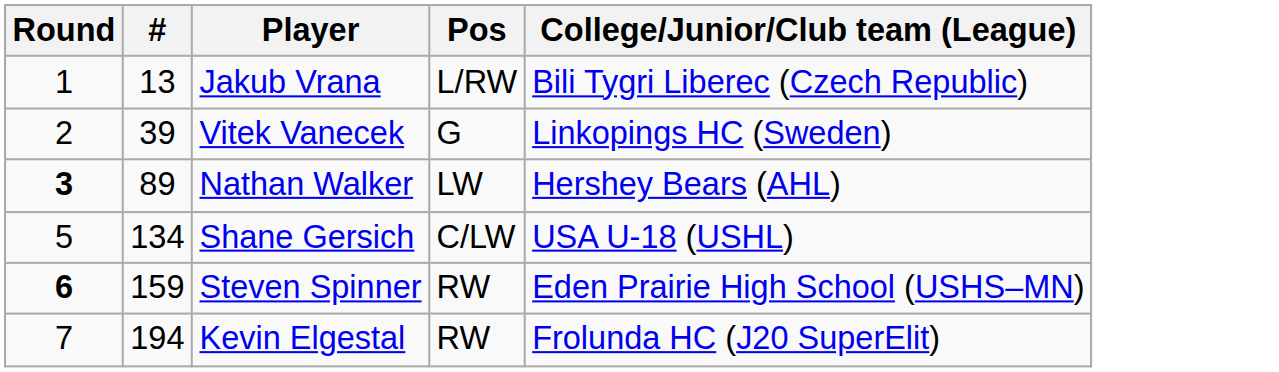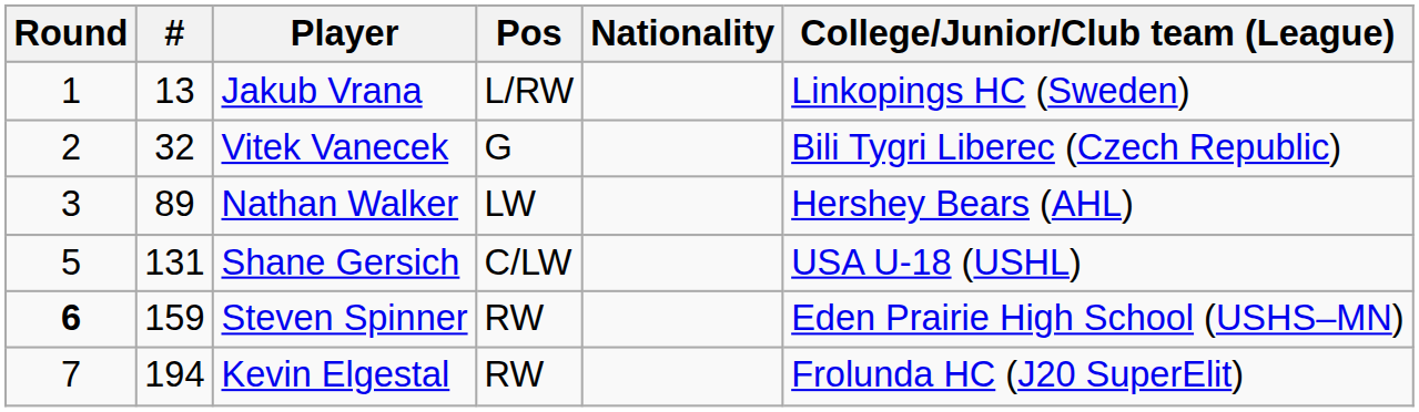+ column: Nationality
Jakub Vrana | College/Junior/Club team (League): Bili Tygri Liberec (Czech Republic) -> Linkopings HC (Sweden)
Vitek Vanecek | #: 39 -> 32
Vitek Vanecek | College/Junior/Club team (League): Linkopings HC (Sweden) -> Bili Tygri Liberec (Czech Republic)
Nathan Walker | Round: bold -> normal
Shane Gersich | #: 134 -> 131
